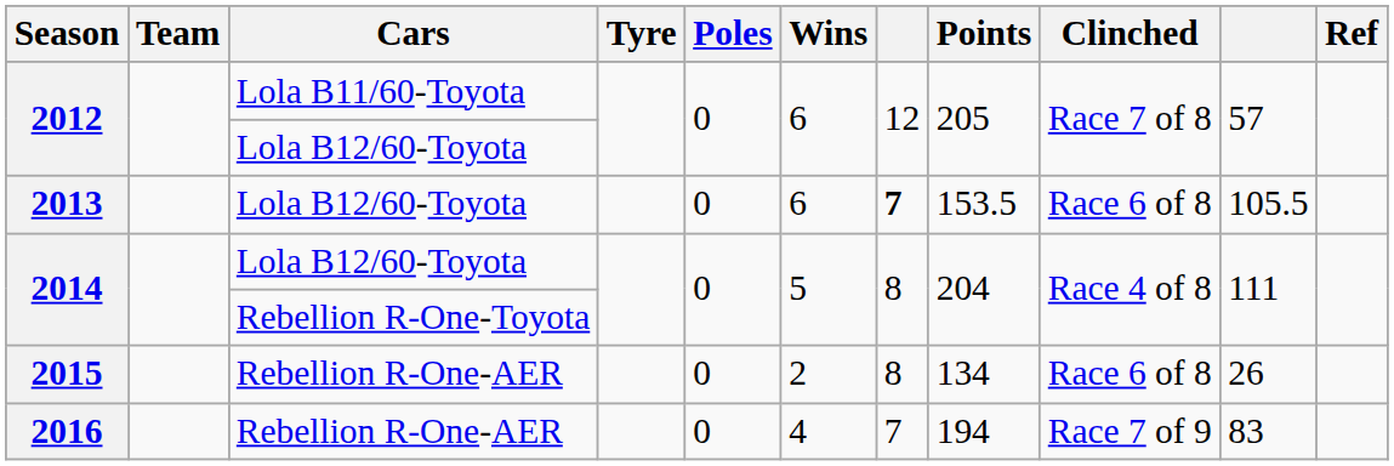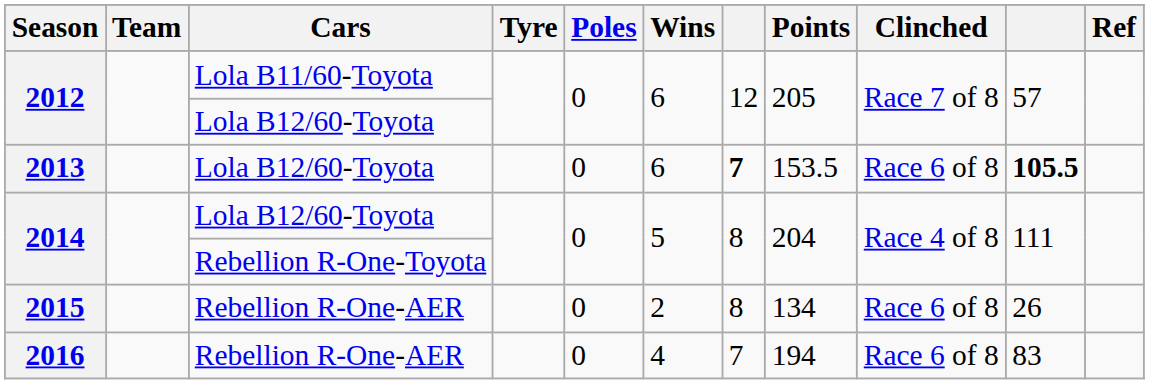2013 | column 10: normal -> bold
2016 | Clinched: Race 7 of 9 -> Race 6 of 8
